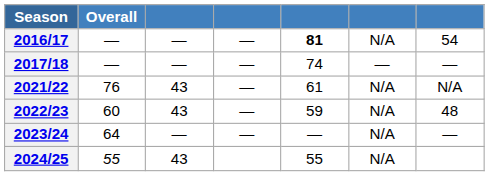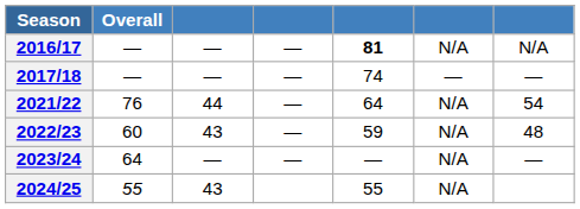2016/17 | column 7: 54 -> N/A
2021/22 | column 3: 43 -> 44
2021/22 | column 5: 61 -> 64
2021/22 | column 7: N/A -> 54
